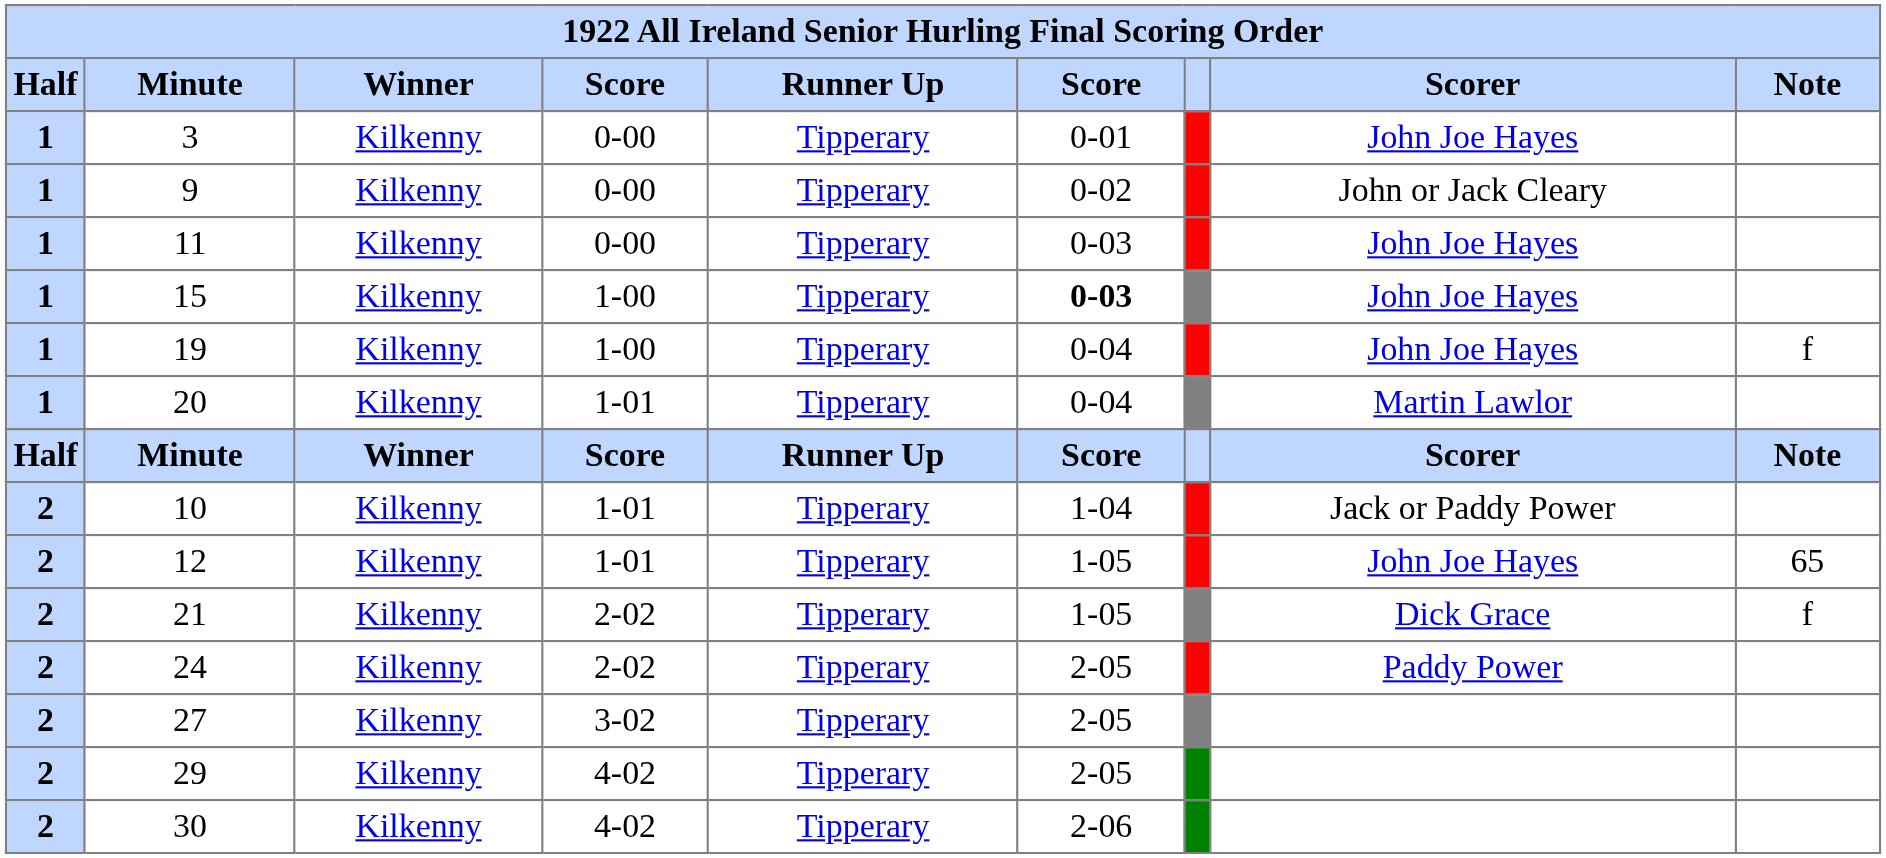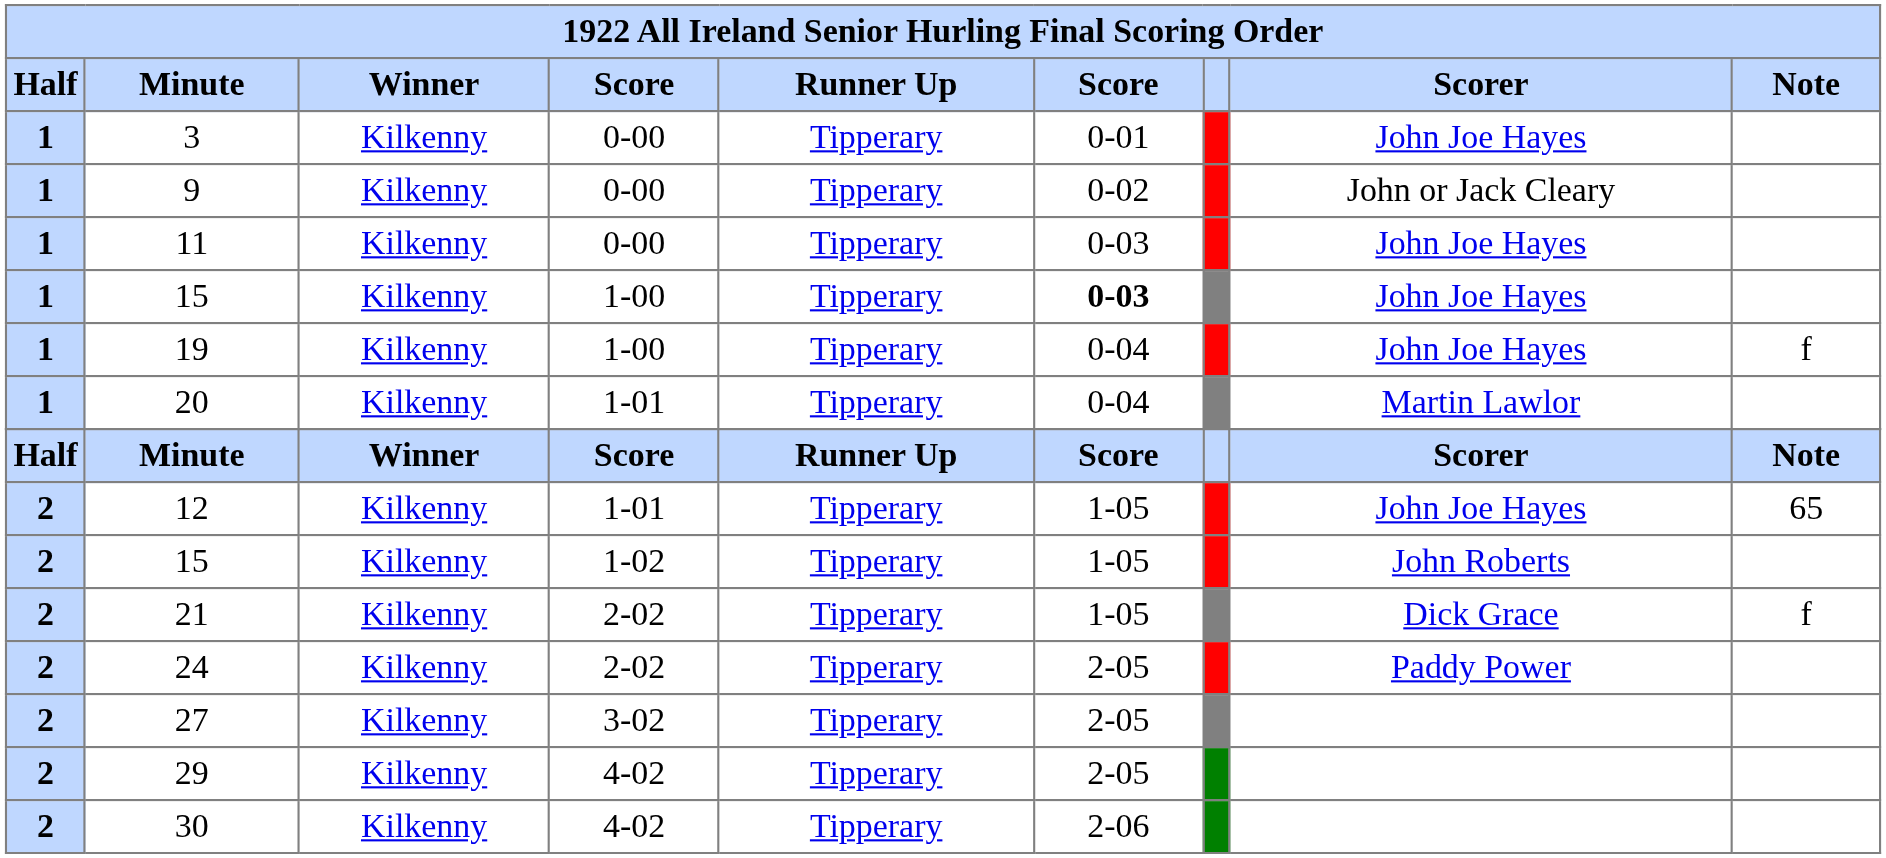- row: 2 | 10 | Kilkenny | 1-01 | Tipperary | 1-04 | Jack or Paddy Power
+ row: 2 | 15 | Kilkenny | 1-02 | Tipperary | 1-05 | John Roberts
